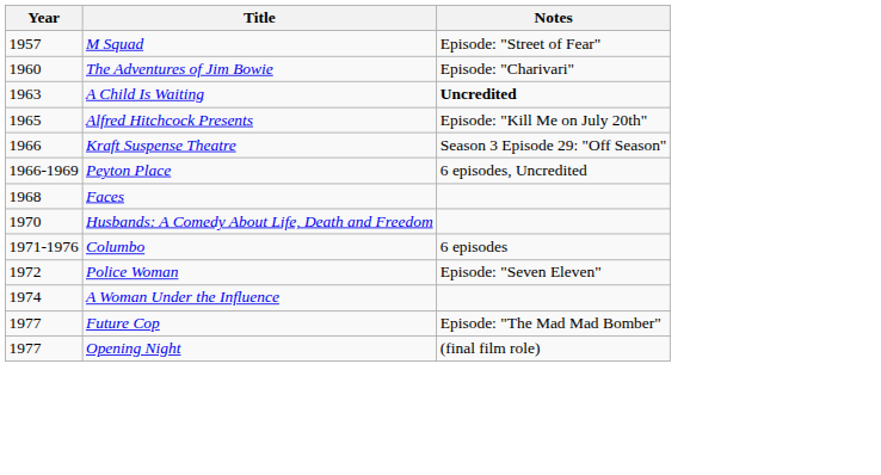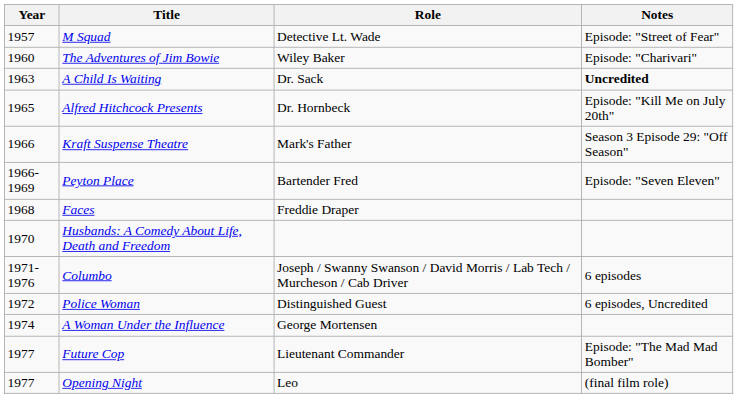+ column: Role | Detective Lt. Wade | Wiley Baker | Dr. Sack | Dr. Hornbeck | Mark's Father | Bartender Fred | Freddie Draper | Joseph / Swanny Swanson / David Morris / Lab Tech / Murcheson / Cab Driver | Distinguished Guest | George Mortensen | Lieutenant Commander | Leo
Peyton Place | Notes: 6 episodes, Uncredited -> Episode: "Seven Eleven"
Police Woman | Notes: Episode: "Seven Eleven" -> 6 episodes, Uncredited
